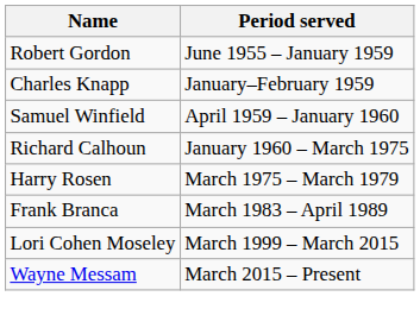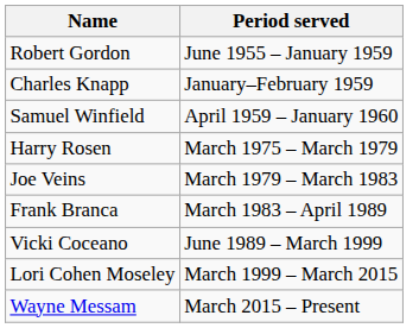- row: Richard Calhoun | January 1960 – March 1975
+ row: Joe Veins | March 1979 – March 1983
+ row: Vicki Coceano | June 1989 – March 1999
